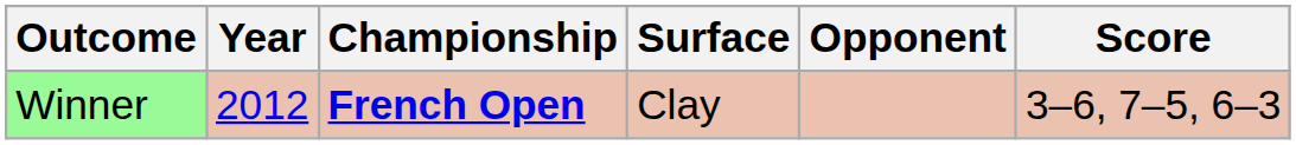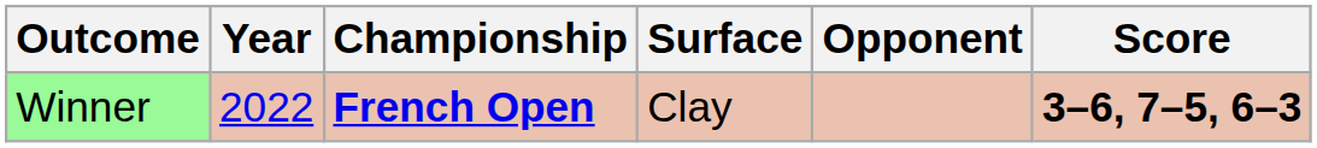Winner | Year: 2012 -> 2022
Winner | Score: normal -> bold
